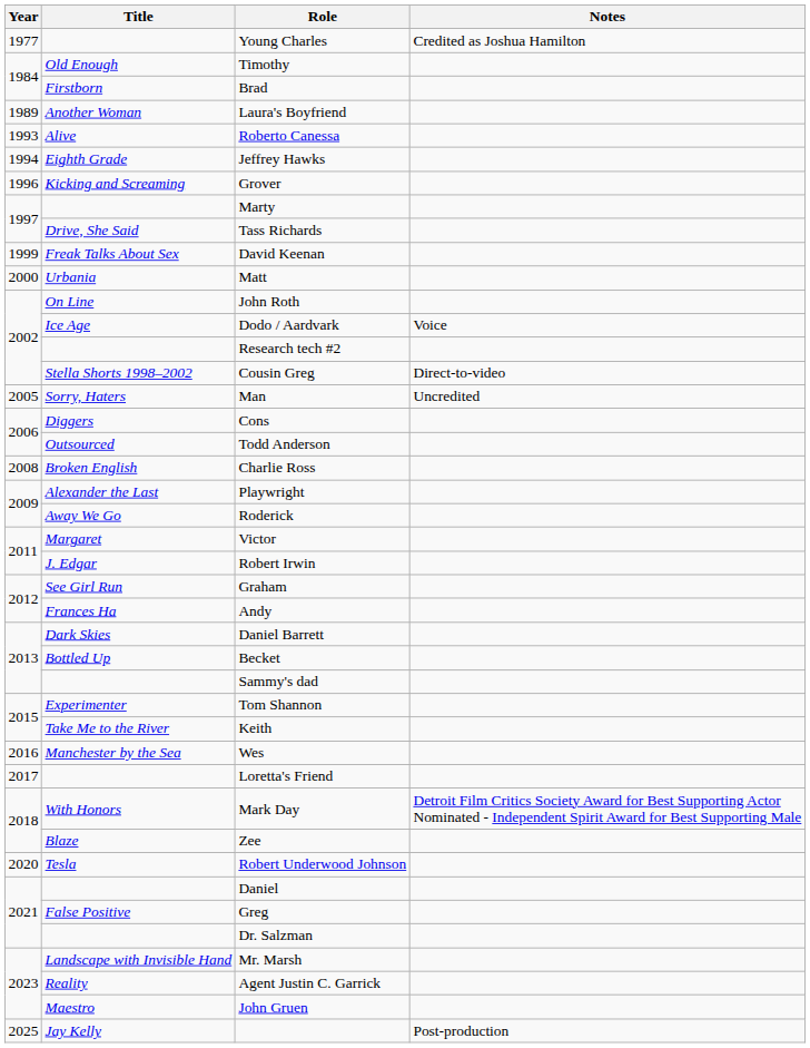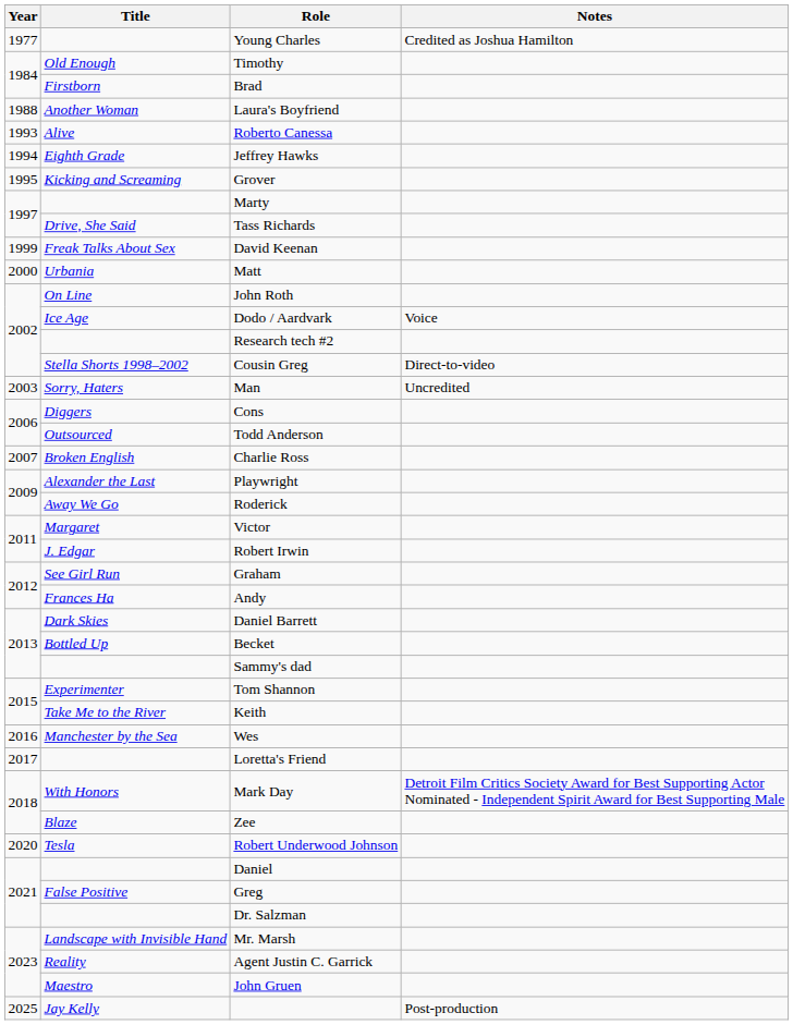Laura's Boyfriend | Year: 1989 -> 1988
Grover | Year: 1996 -> 1995
Man | Year: 2005 -> 2003
Charlie Ross | Year: 2008 -> 2007
